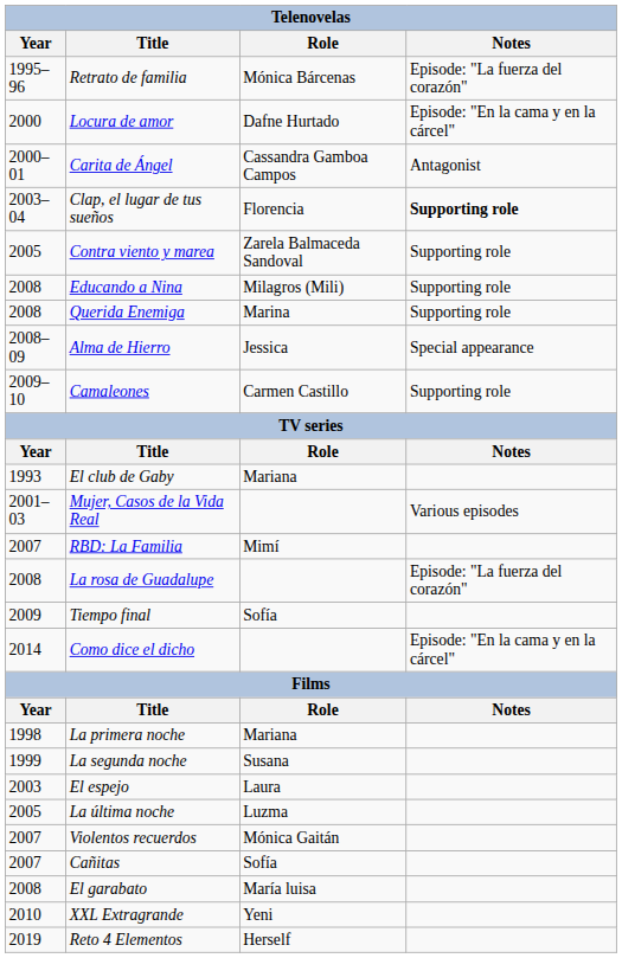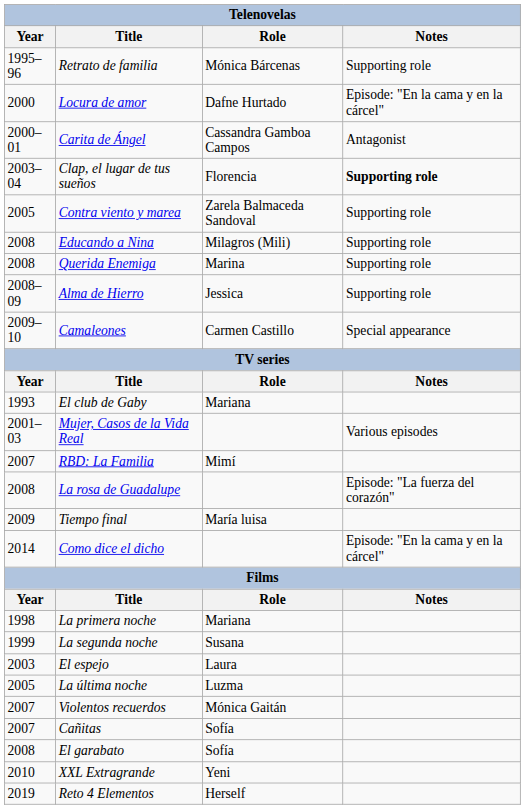Retrato de familia | Notes: Episode: "La fuerza del corazón" -> Supporting role
Alma de Hierro | Notes: Special appearance -> Supporting role
Camaleones | Notes: Supporting role -> Special appearance
Tiempo final | Role: Sofía -> María luisa
El garabato | Role: María luisa -> Sofía
